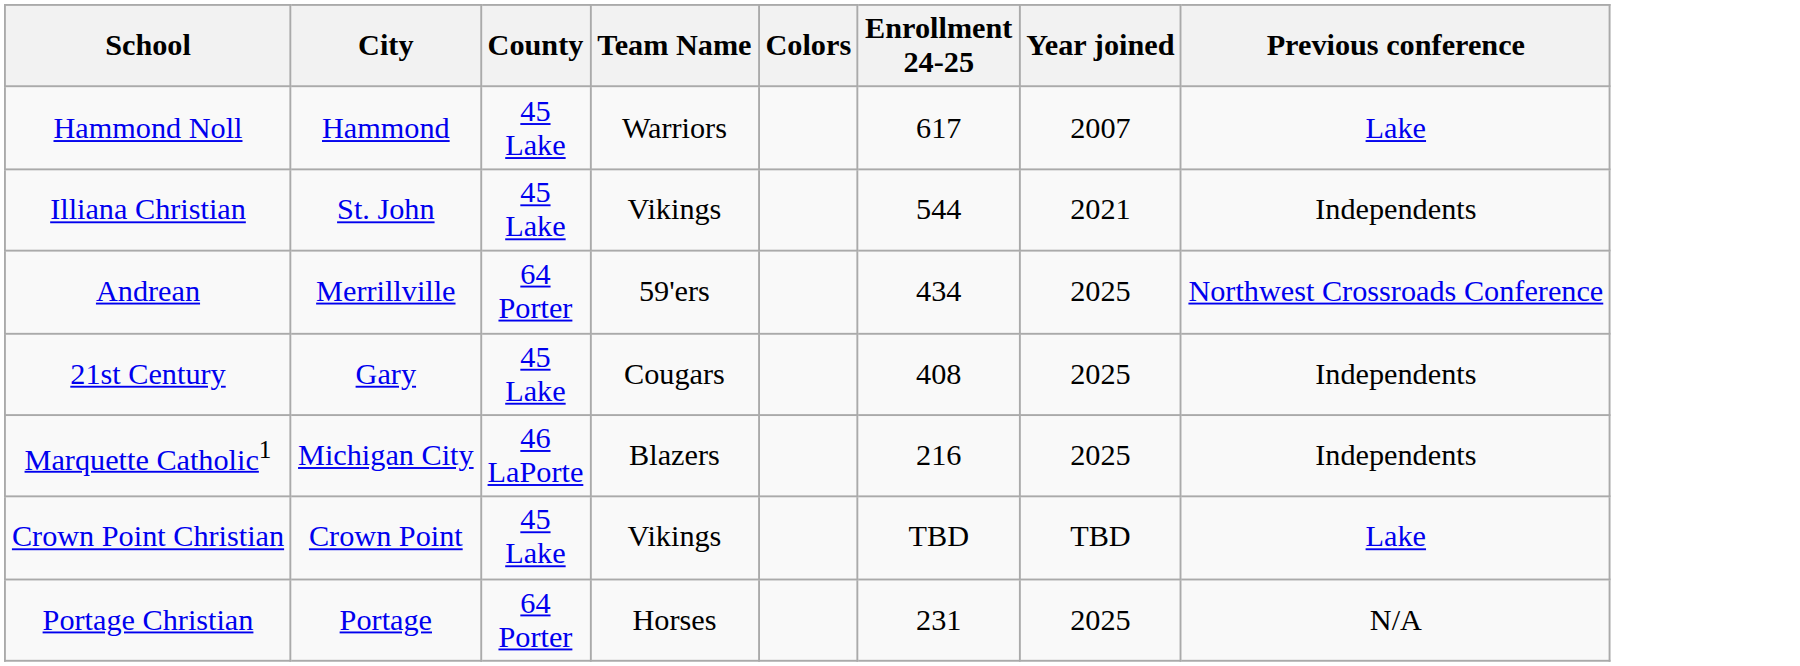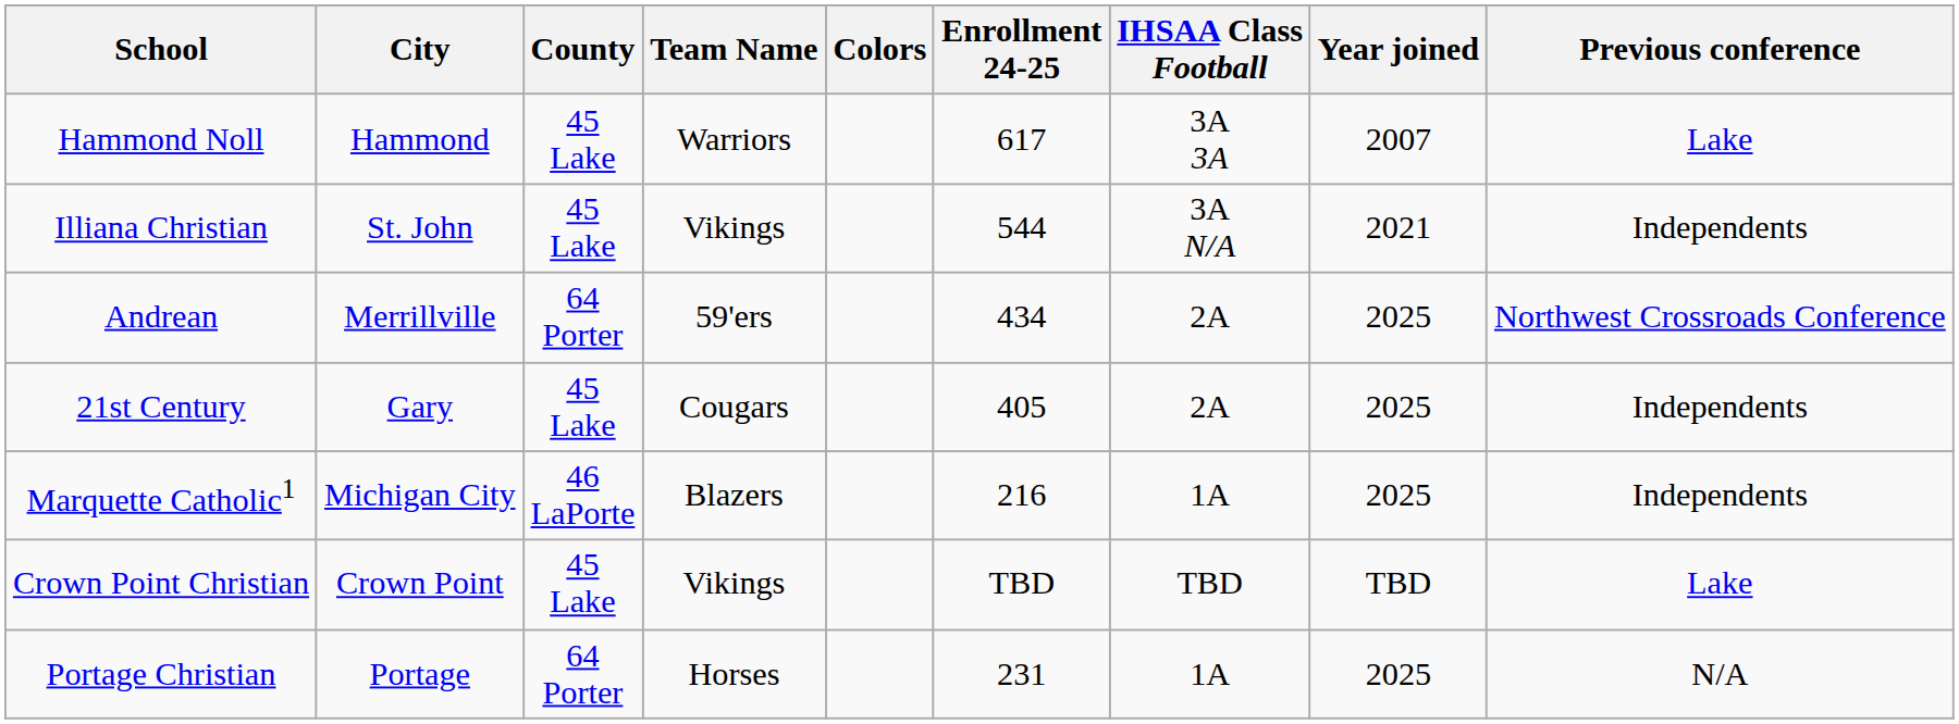+ column: IHSAA Class Football | 3A 3A | 3A N/A | 2A | 2A | 1A | TBD | 1A
21st Century | Enrollment 24-25: 408 -> 405
